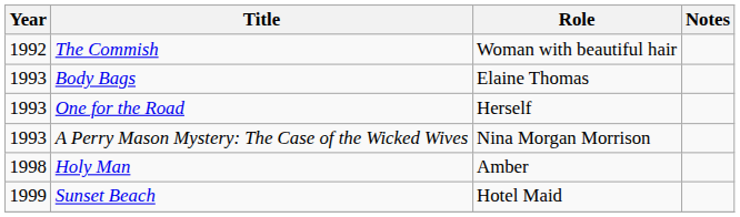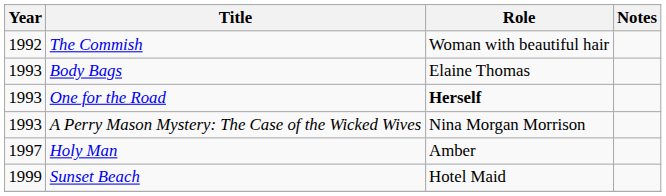One for the Road | Role: normal -> bold
Holy Man | Year: 1998 -> 1997
